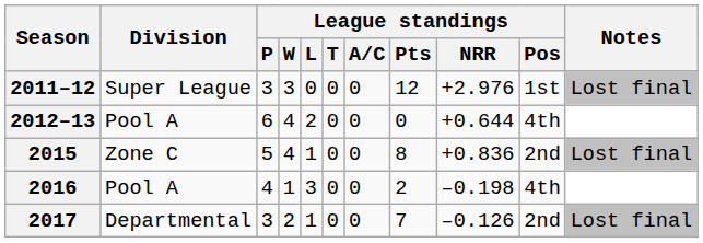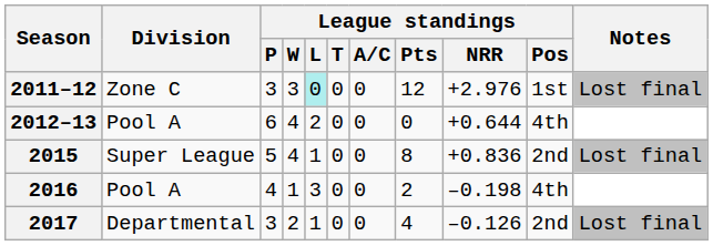2011–12 | Division: Super League -> Zone C
2011–12 | League standings / L: no background -> paleturquoise background
2015 | Division: Zone C -> Super League
2017 | League standings / Pts: 7 -> 4
